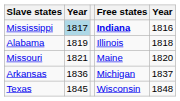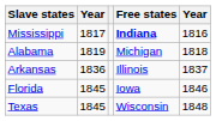Mississippi | column 2: lightblue background -> no background
Alabama | Free states: Illinois -> Michigan
- row: Missouri | 1821 | Maine | 1820
Arkansas | Free states: Michigan -> Illinois
+ row: Florida | 1845 | Iowa | 1846
